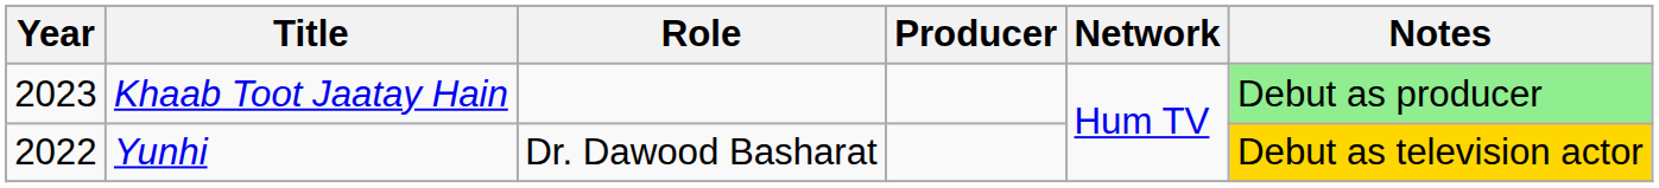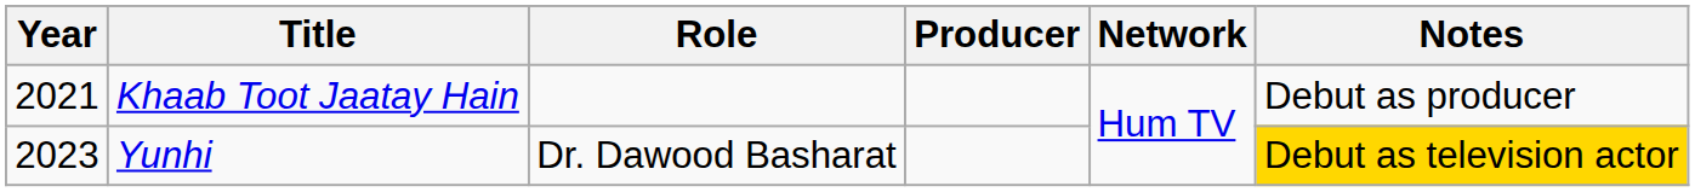Khaab Toot Jaatay Hain | Year: 2023 -> 2021
Khaab Toot Jaatay Hain | Notes: lightgreen background -> no background
Yunhi | Year: 2022 -> 2023
